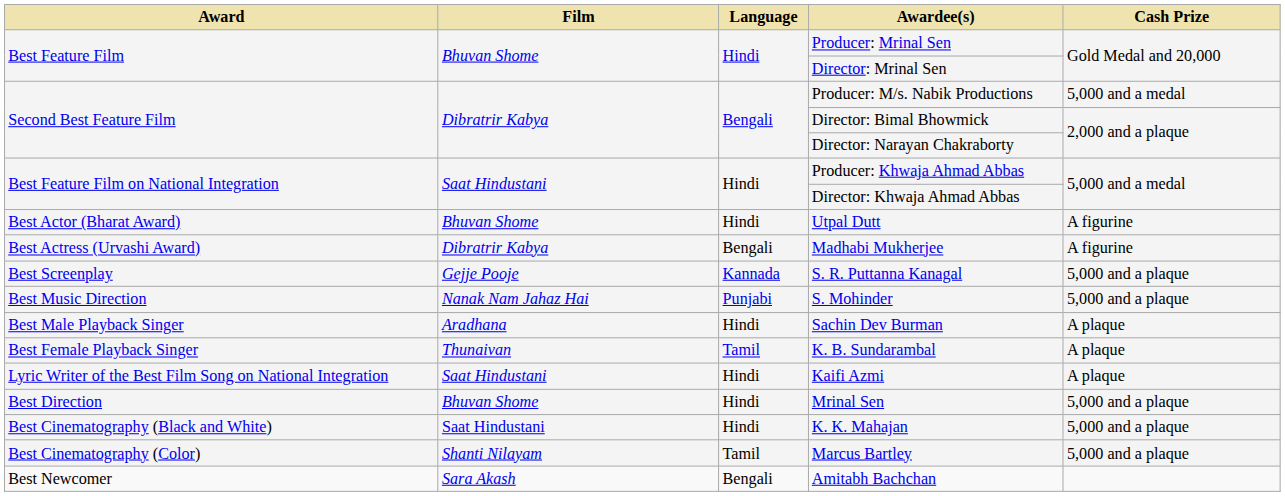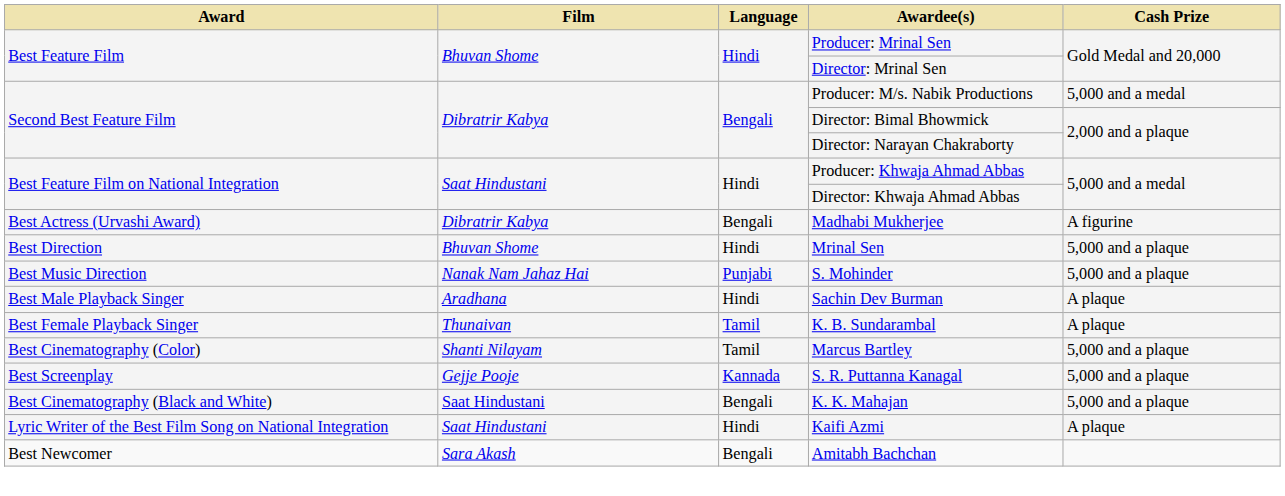- row: Best Actor (Bharat Award) | Bhuvan Shome | Hindi | Utpal Dutt | A figurine
rows swapped: Mrinal Sen <-> S. R. Puttanna Kanagal
rows swapped: Kaifi Azmi <-> Marcus Bartley
K. K. Mahajan | Language: Hindi -> Bengali
